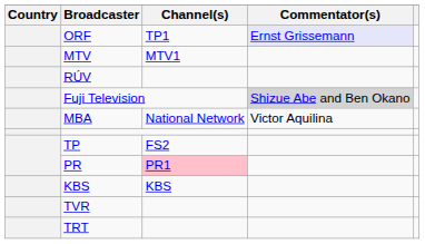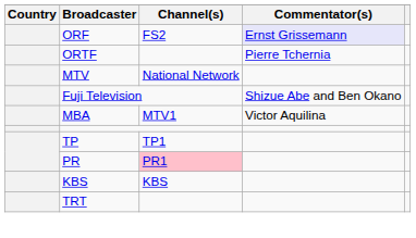ORF | Channel(s): TP1 -> FS2
+ row: ORTF | Pierre Tchernia
MTV | Channel(s): MTV1 -> National Network
- row: RÚV
Fuji Television | Commentator(s): lightgrey background -> no background
MBA | Channel(s): National Network -> MTV1
TP | Channel(s): FS2 -> TP1
- row: TVR
